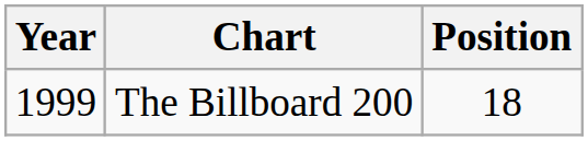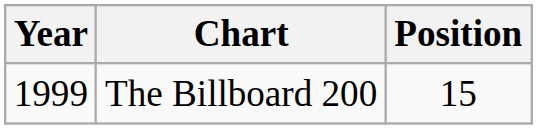The Billboard 200 | Position: 18 -> 15
